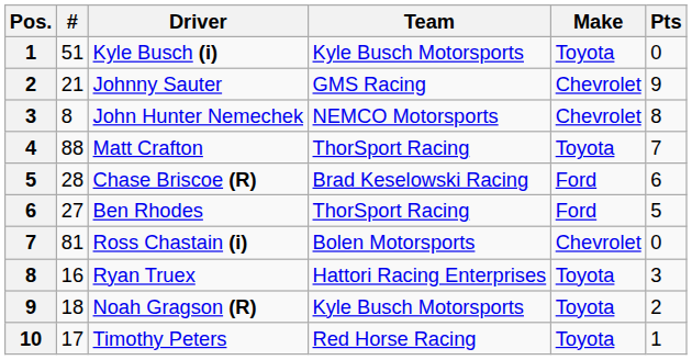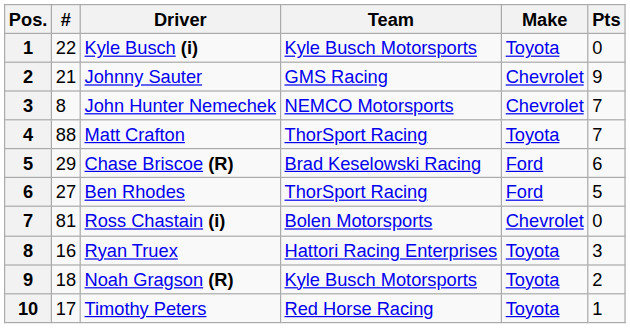Kyle Busch (i) | #: 51 -> 22
John Hunter Nemechek | Pts: 8 -> 7
Chase Briscoe (R) | #: 28 -> 29
